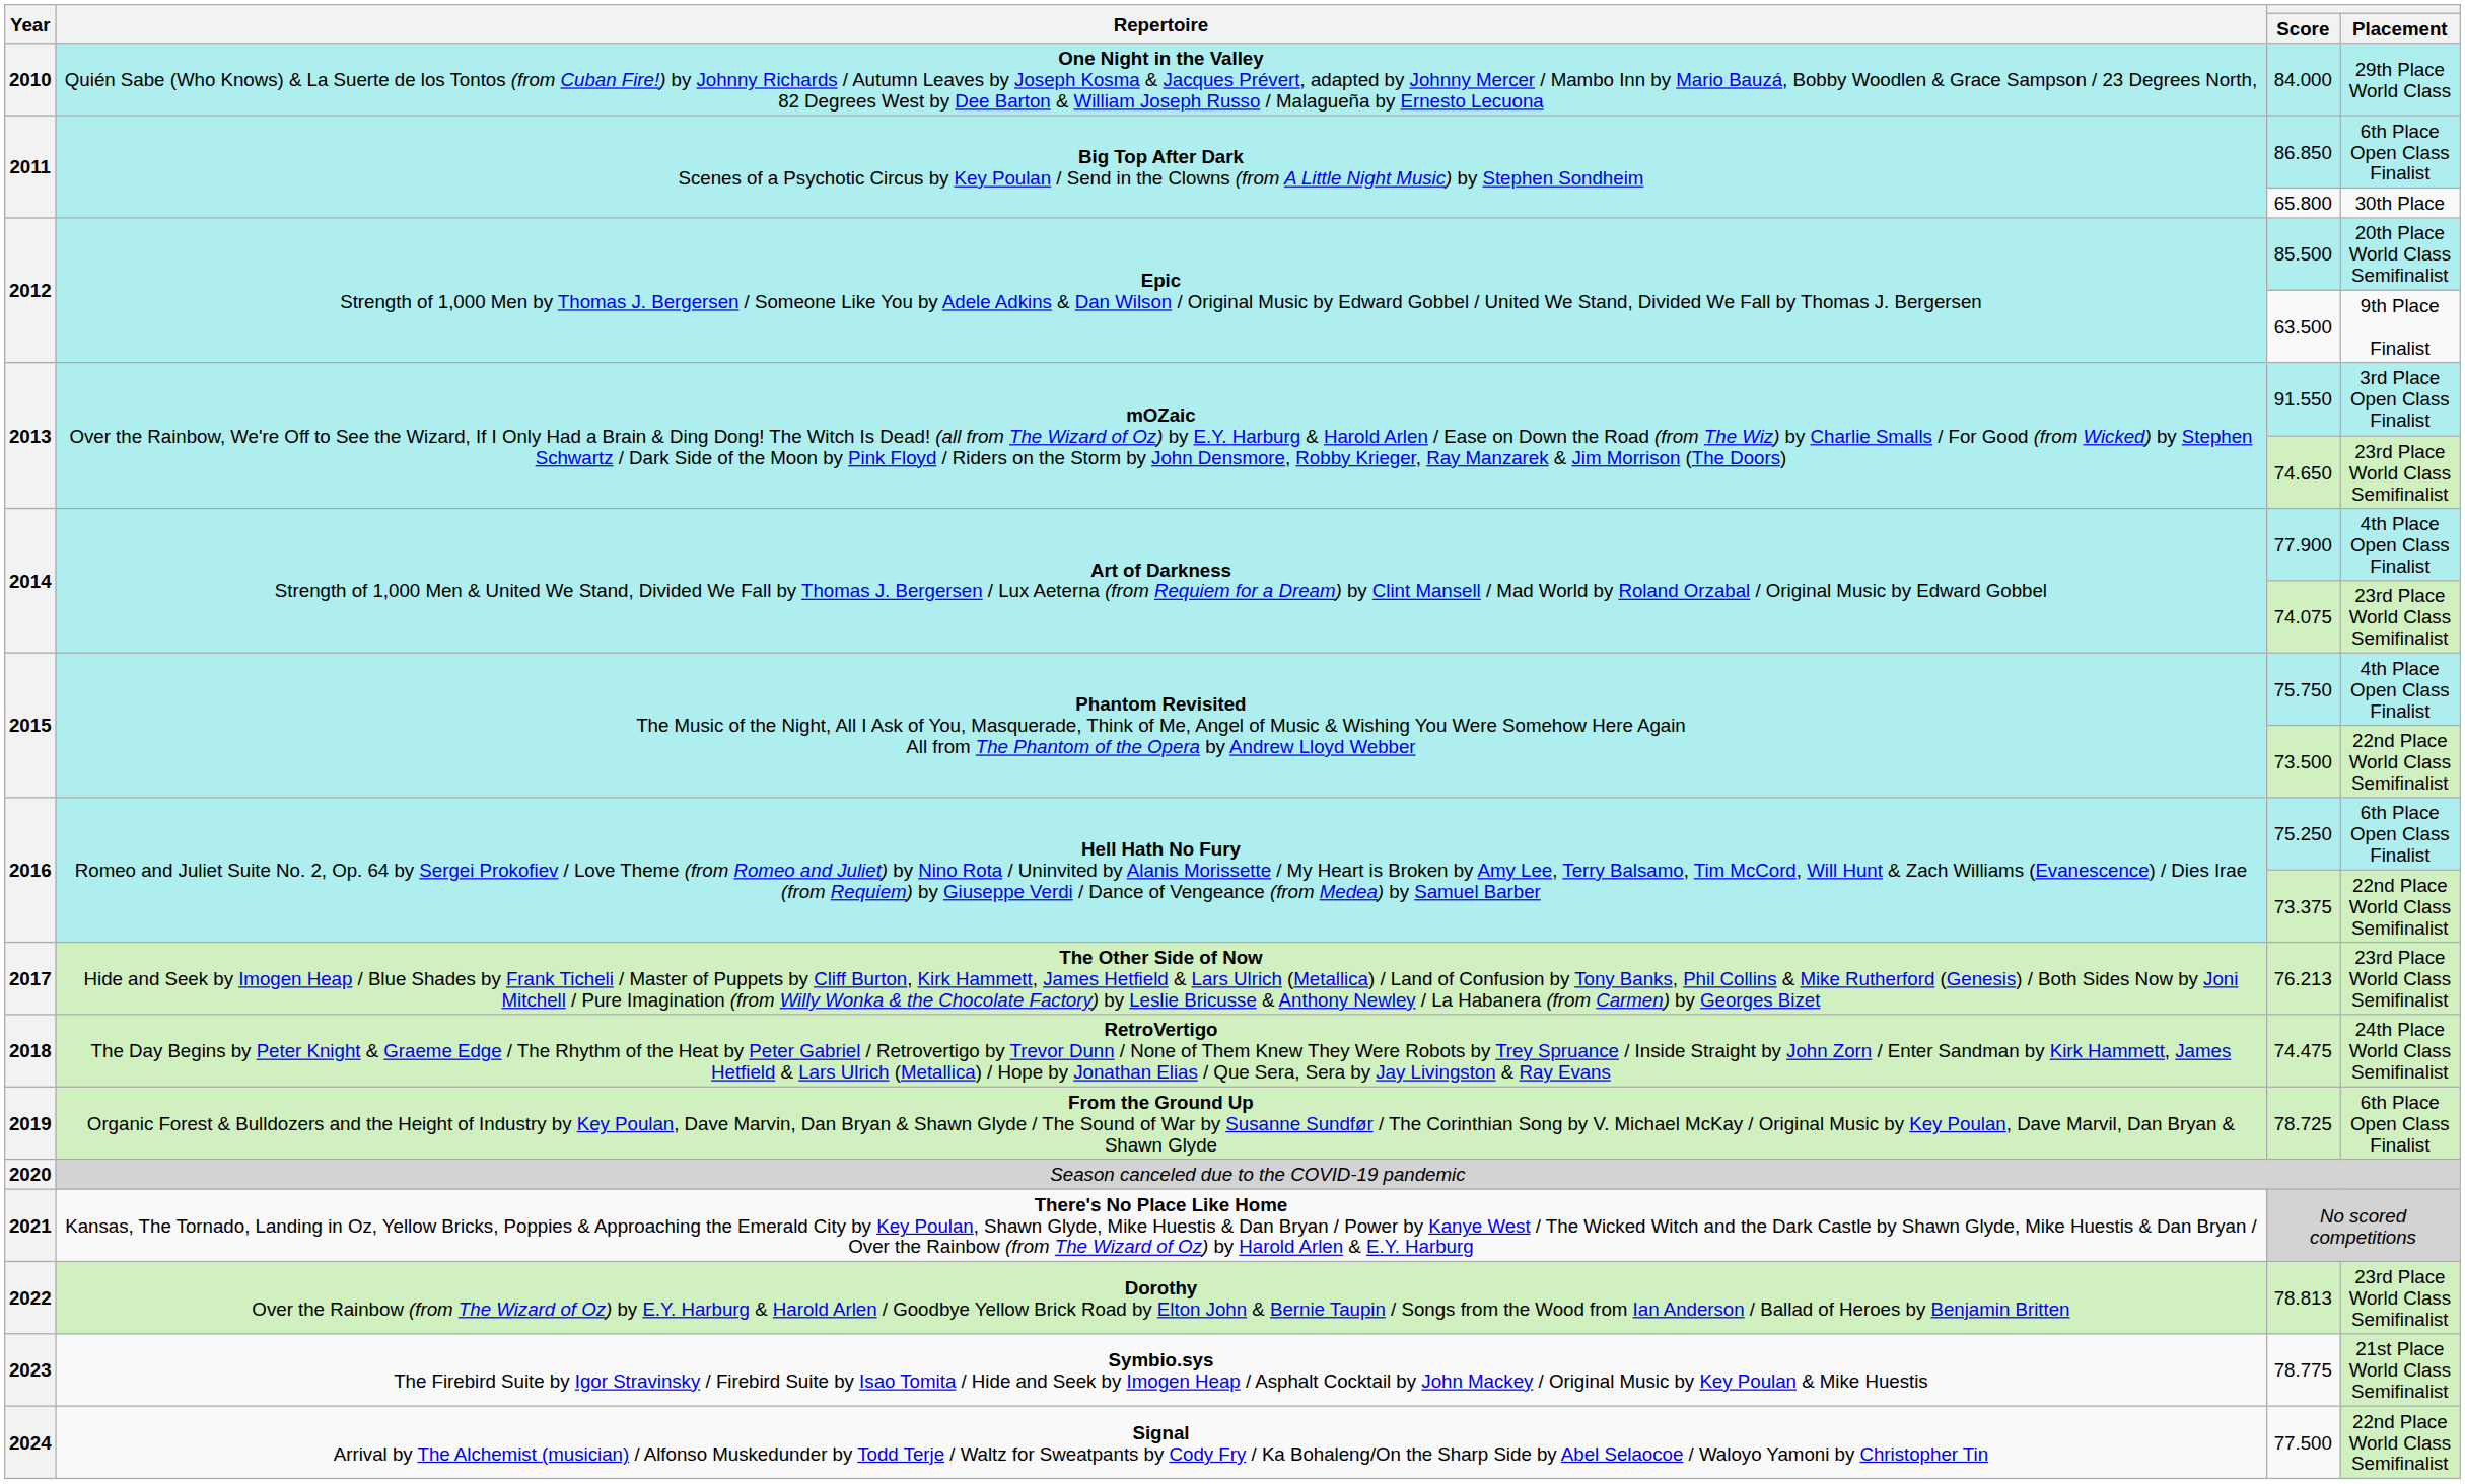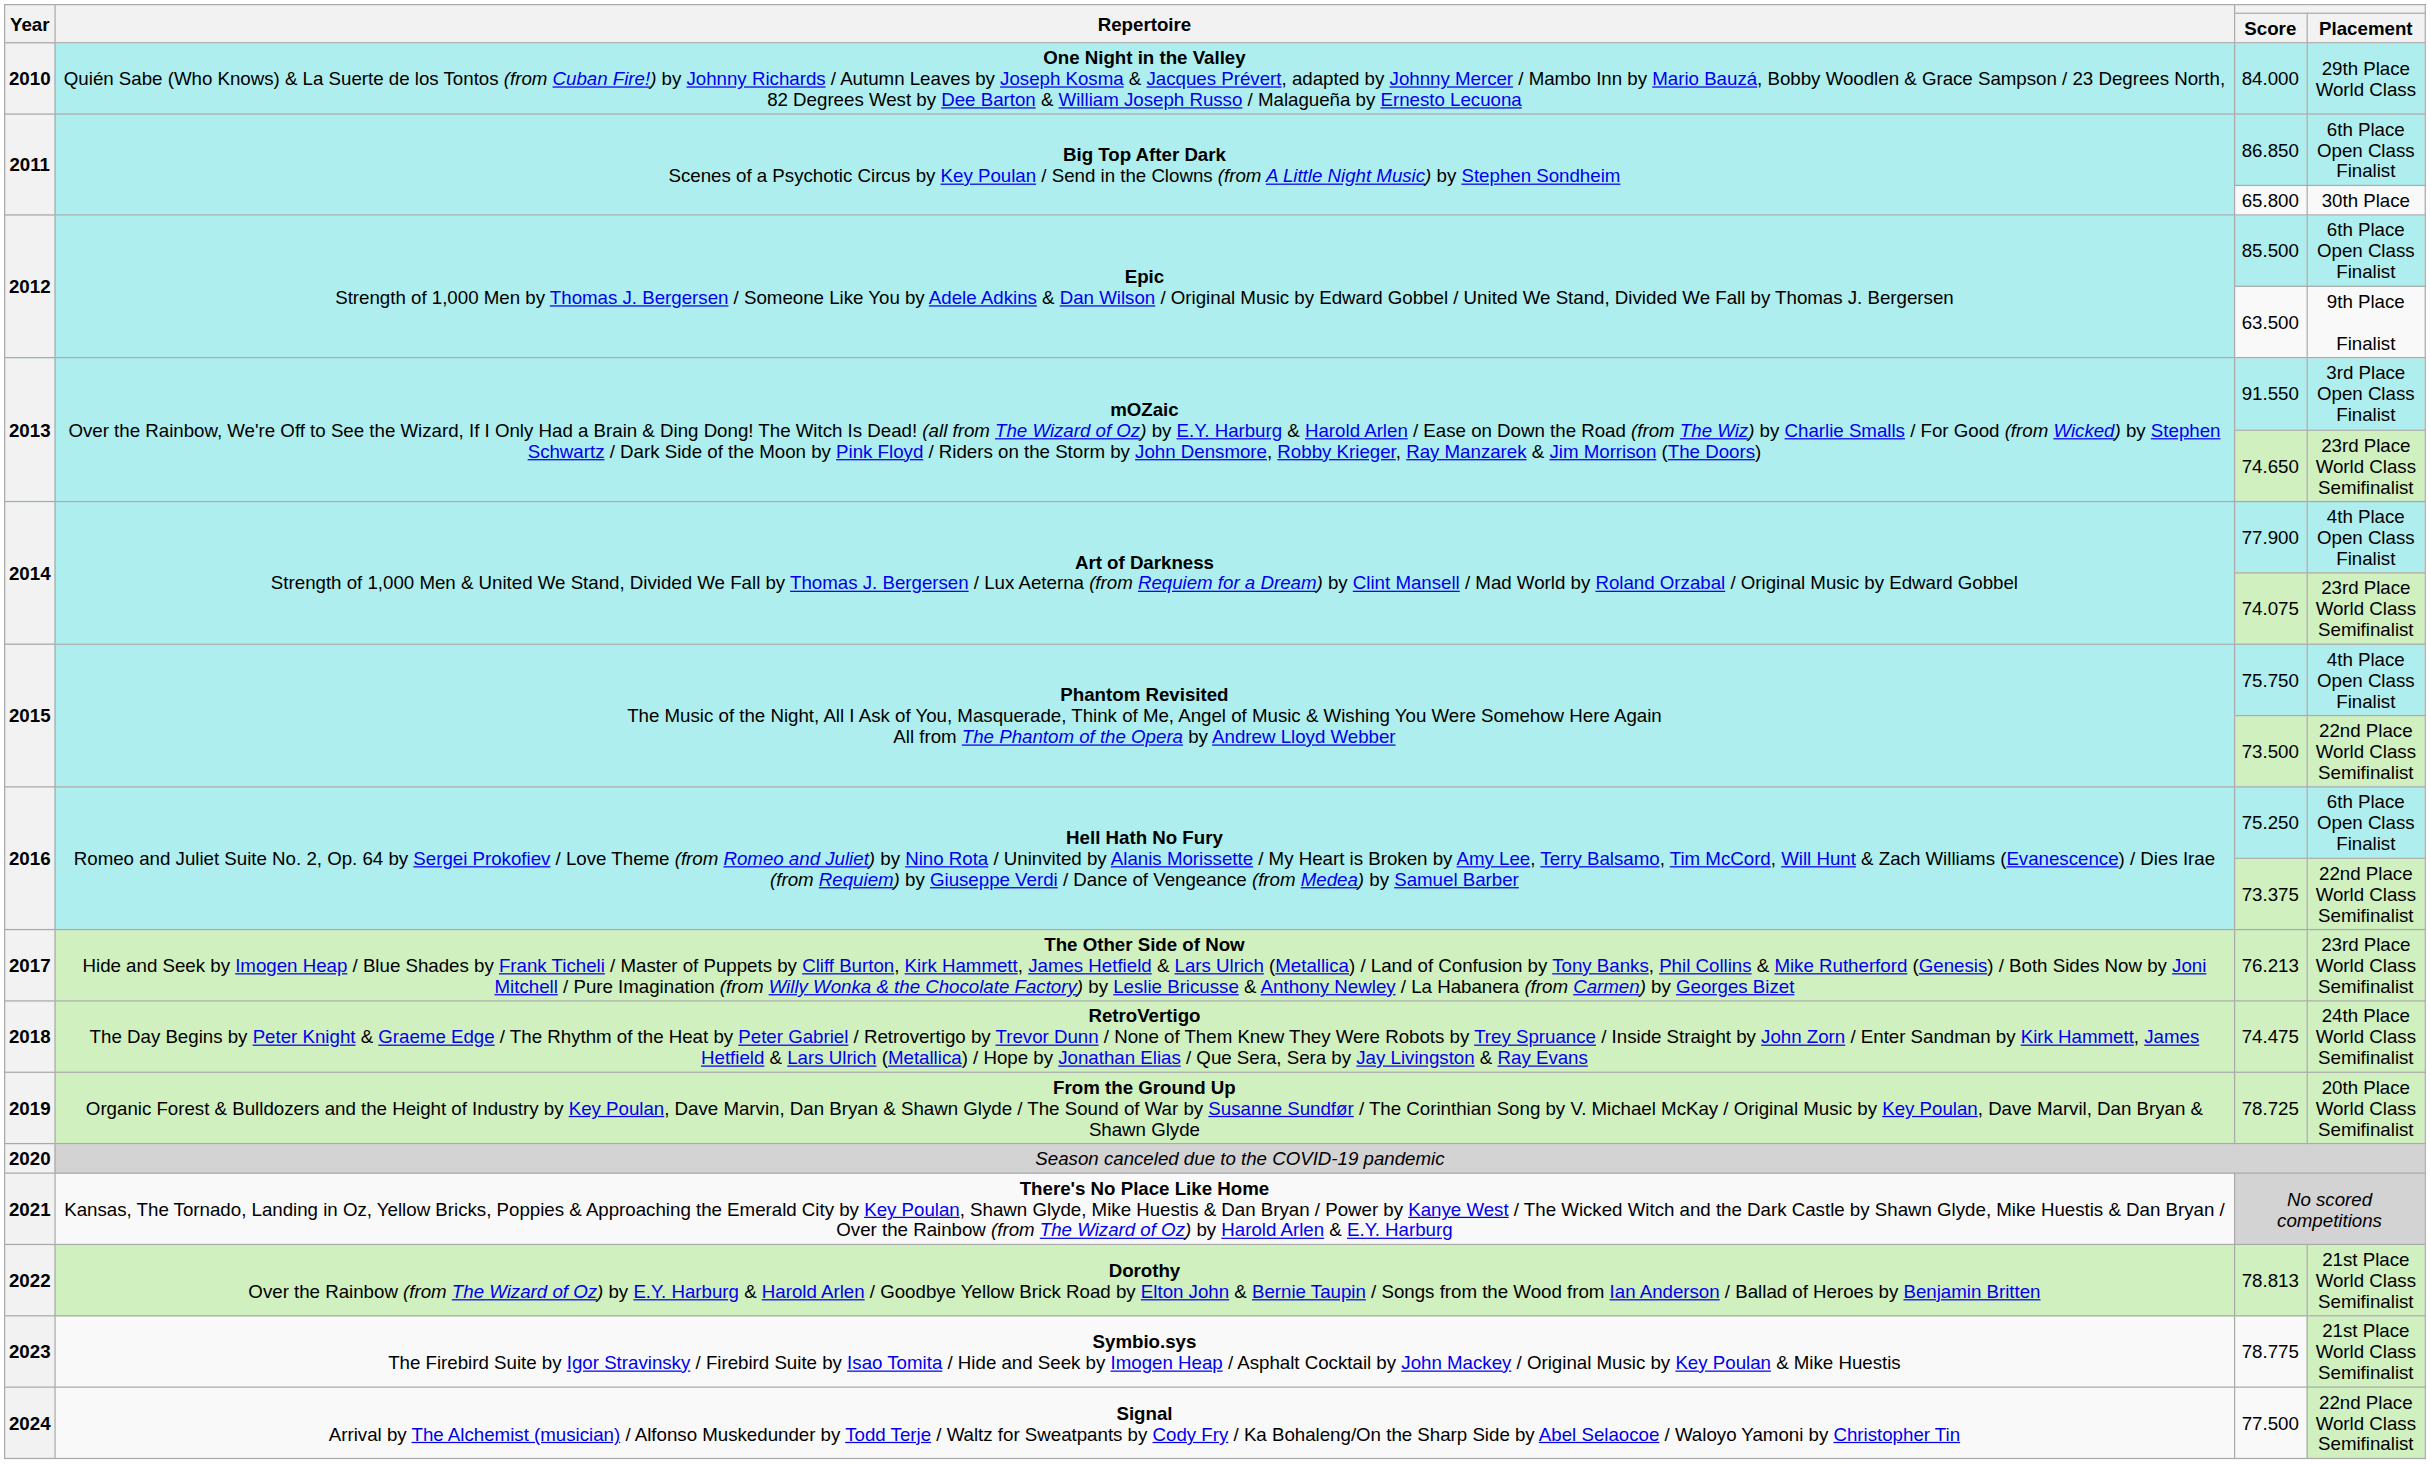85.500 | Placement: 20th Place World Class Semifinalist -> 6th Place Open Class Finalist
78.725 | Placement: 6th Place Open Class Finalist -> 20th Place World Class Semifinalist
78.813 | Placement: 23rd Place World Class Semifinalist -> 21st Place World Class Semifinalist
